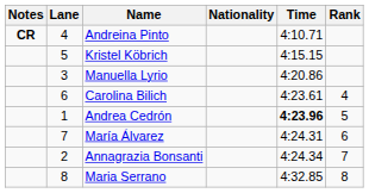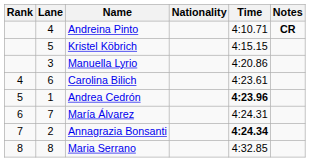columns swapped: Rank <-> Notes
Annagrazia Bonsanti | Time: normal -> bold
